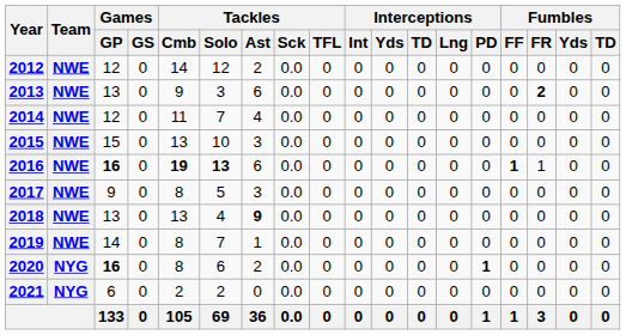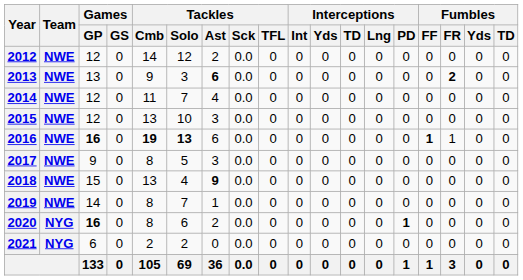2013 | Tackles / Ast: normal -> bold
2015 | Games / GP: 15 -> 12
2018 | Games / GP: 13 -> 15
